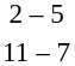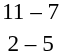rows swapped: 2 – 5 <-> 11 – 7
